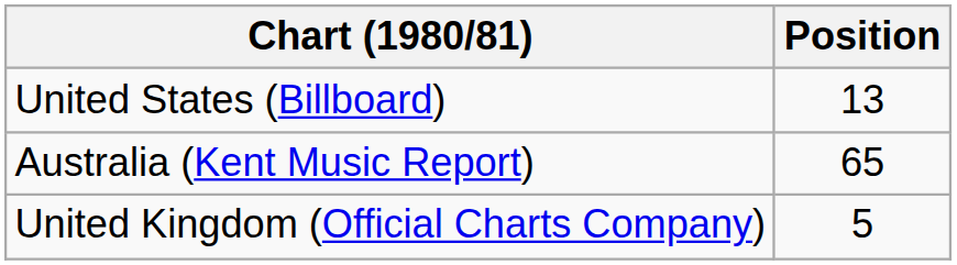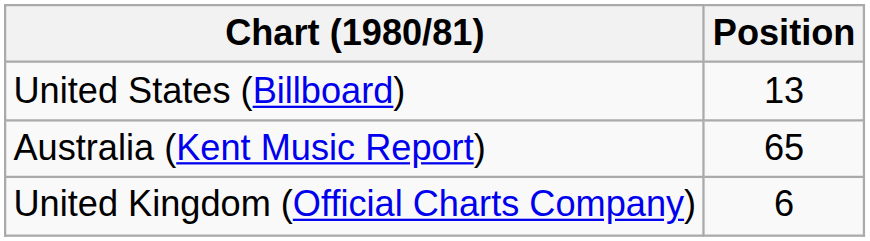United Kingdom (Official Charts Company) | Position: 5 -> 6
